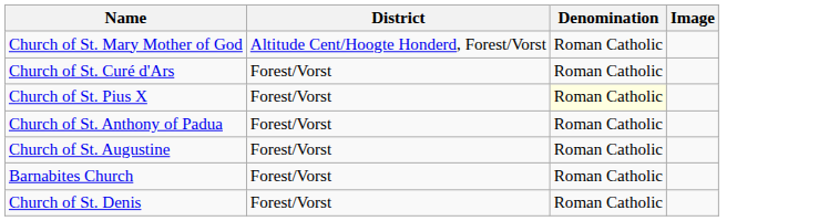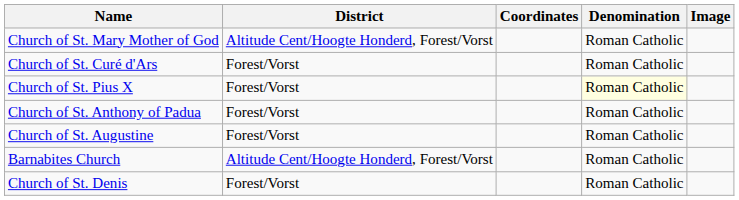+ column: Coordinates
Barnabites Church | District: Forest/Vorst -> Altitude Cent/Hoogte Honderd, Forest/Vorst
